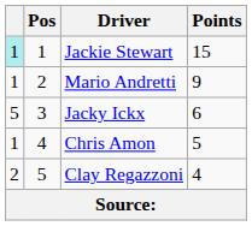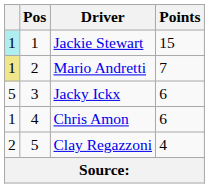Mario Andretti | column 1: no background -> khaki background
Mario Andretti | Points: 9 -> 7
Chris Amon | Points: 5 -> 6
